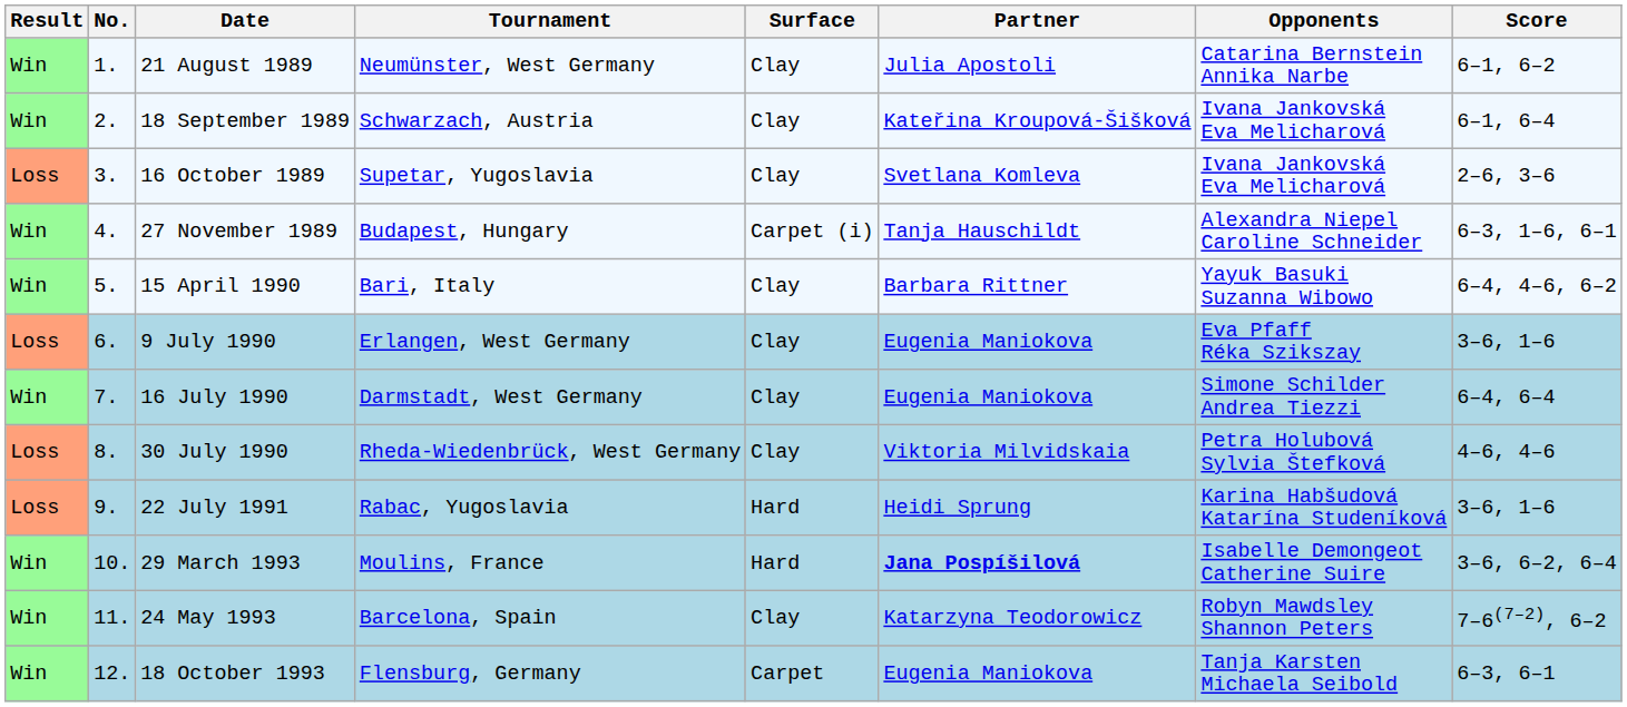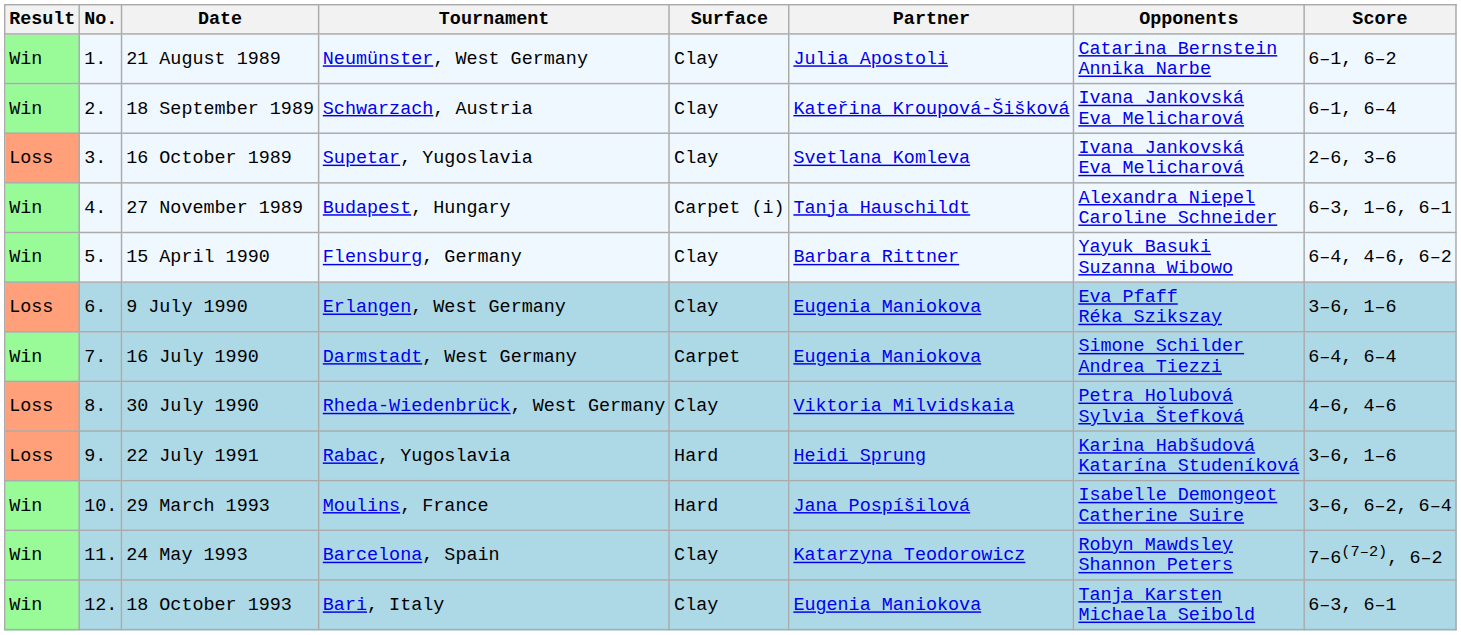15 April 1990 | Tournament: Bari, Italy -> Flensburg, Germany
16 July 1990 | Surface: Clay -> Carpet
29 March 1993 | Partner: bold -> normal
18 October 1993 | Tournament: Flensburg, Germany -> Bari, Italy
18 October 1993 | Surface: Carpet -> Clay
